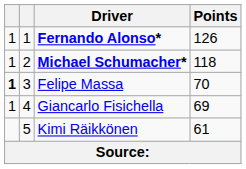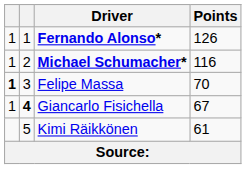Michael Schumacher* | Points: 118 -> 116
Giancarlo Fisichella | column 2: normal -> bold
Giancarlo Fisichella | Points: 69 -> 67
